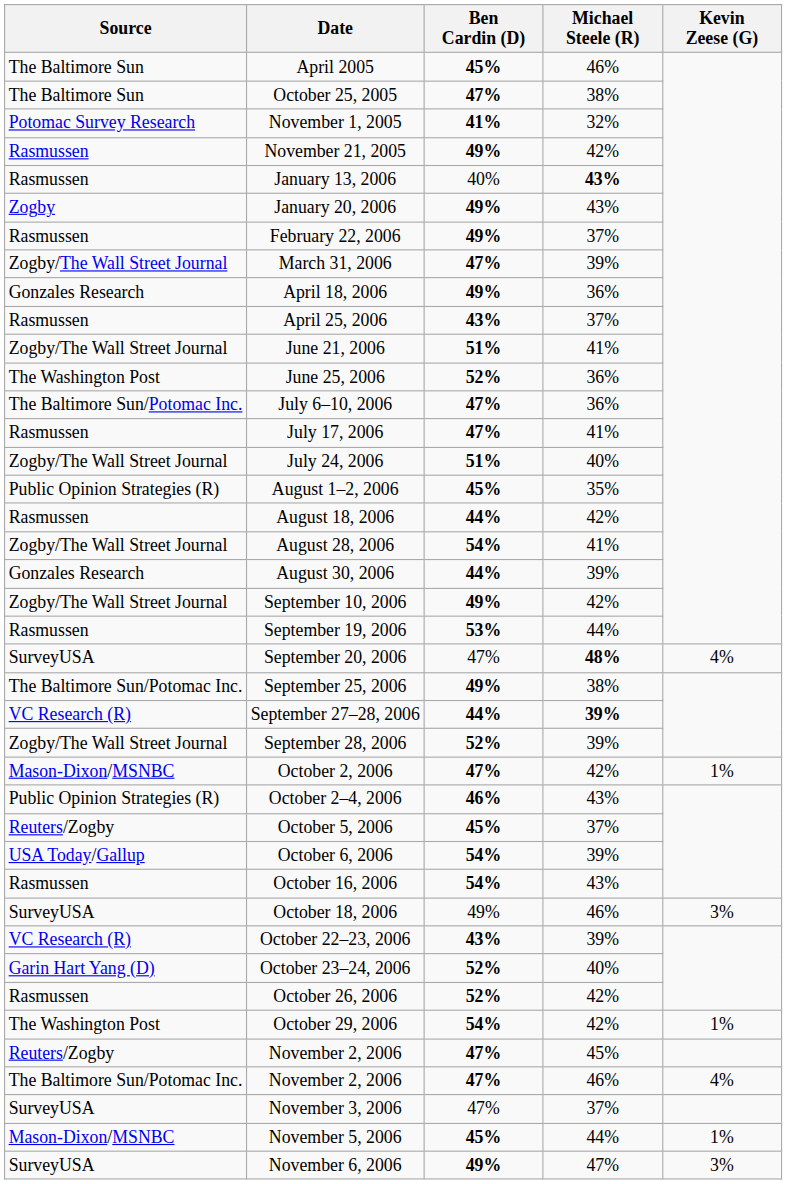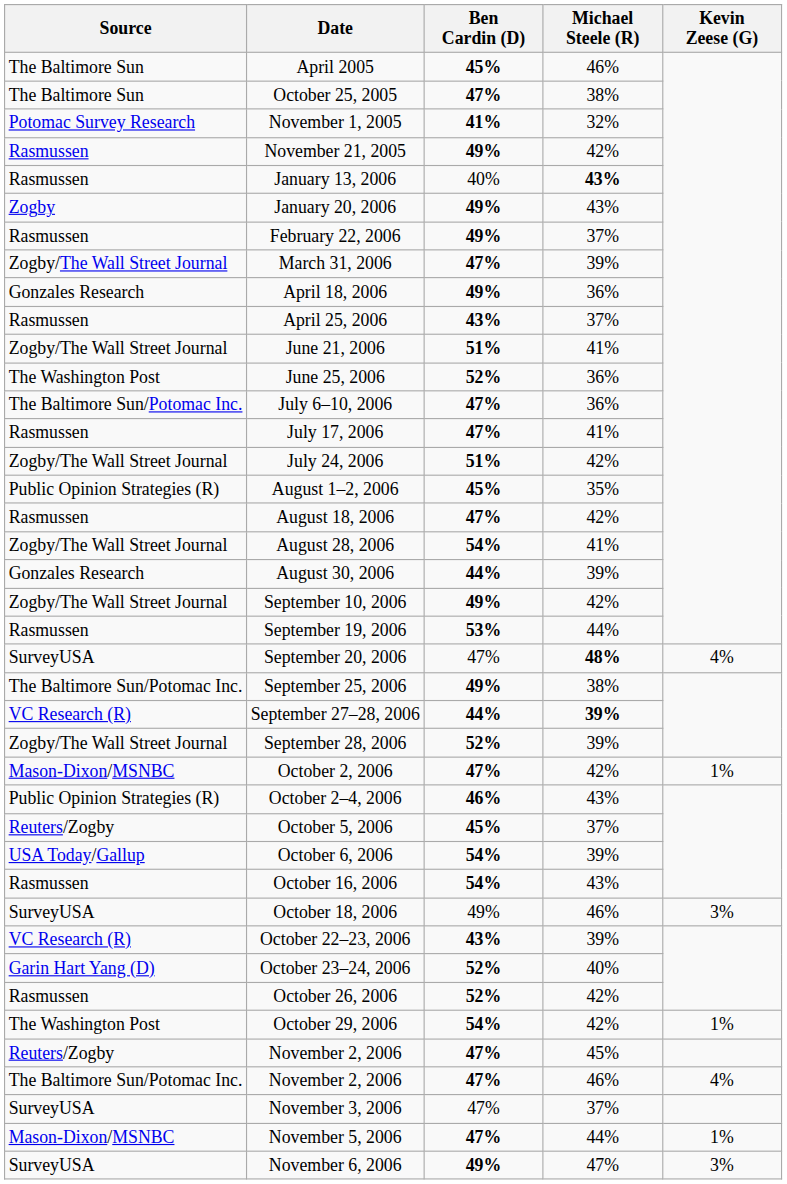July 24, 2006 | Michael Steele (R): 40% -> 42%
August 18, 2006 | Ben Cardin (D): 44% -> 47%
November 5, 2006 | Ben Cardin (D): 45% -> 47%
